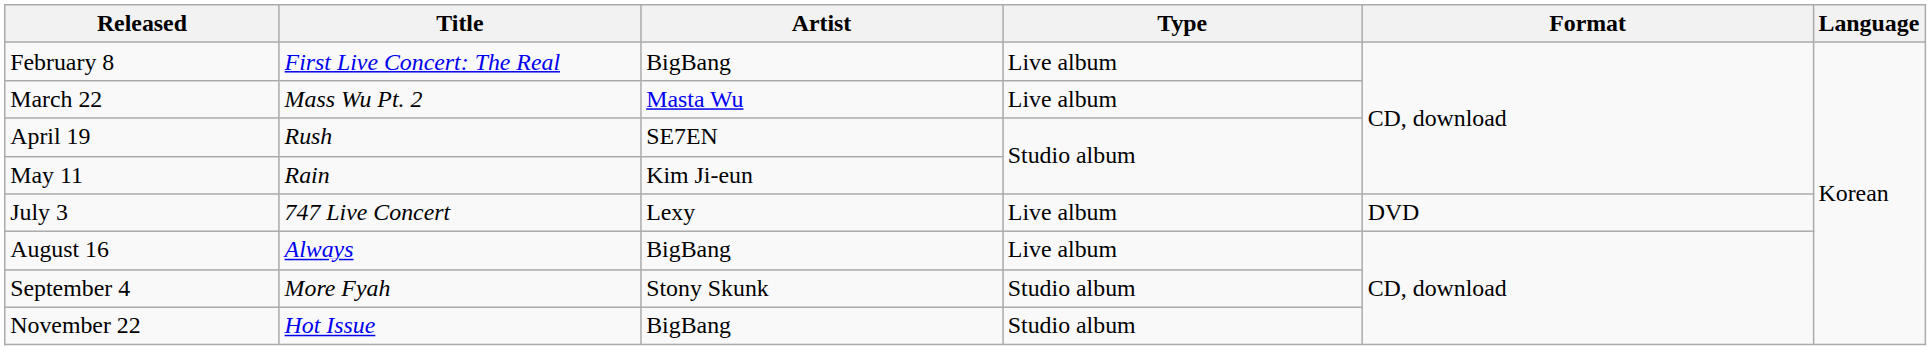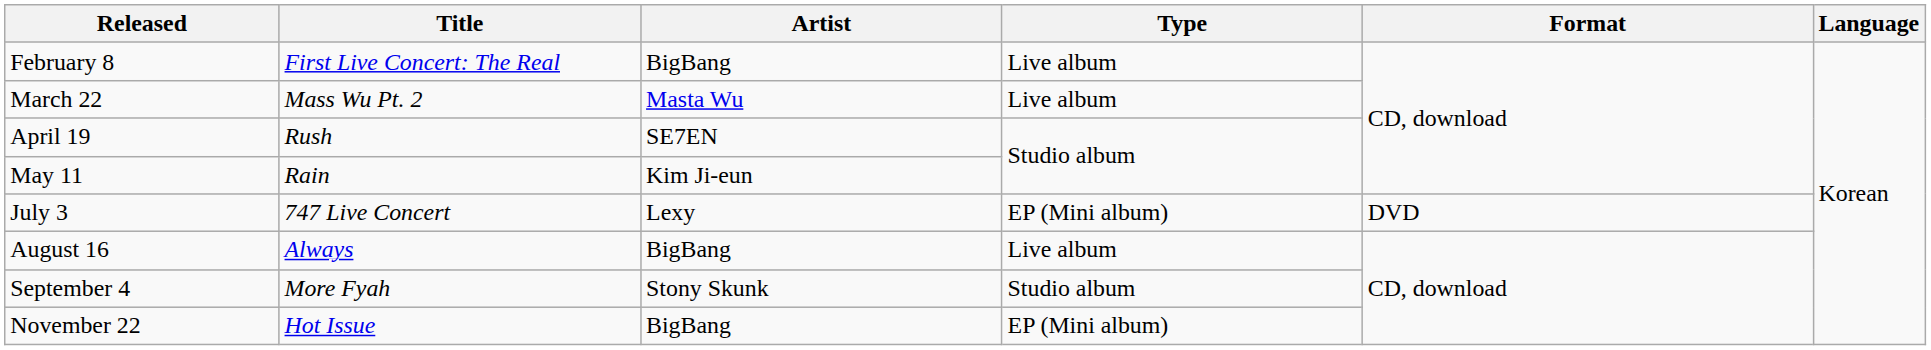July 3 | Type: Live album -> EP (Mini album)
November 22 | Type: Studio album -> EP (Mini album)
